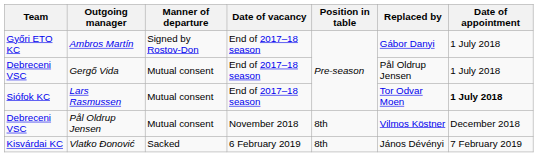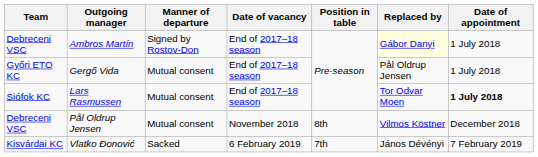Ambros Martín | Team: Győri ETO KC -> Debreceni VSC
Ambros Martín | Replaced by: no background -> lightyellow background
Gergő Vida | Team: Debreceni VSC -> Győri ETO KC
Vlatko Đonović | Position in table: 8th -> 7th
